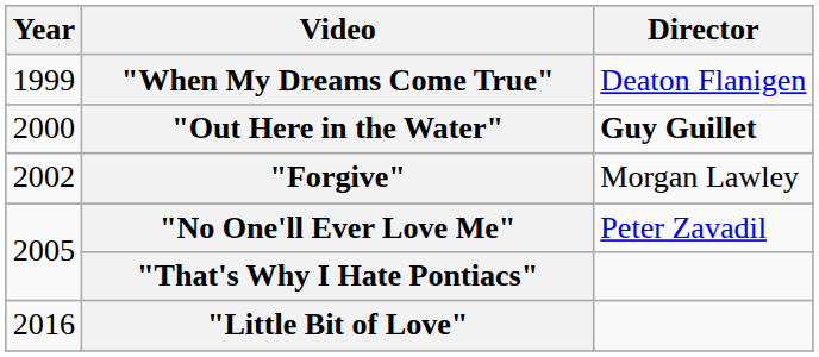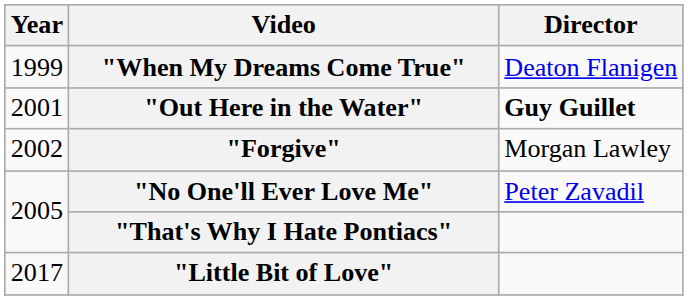"Out Here in the Water" | Year: 2000 -> 2001
"Little Bit of Love" | Year: 2016 -> 2017
